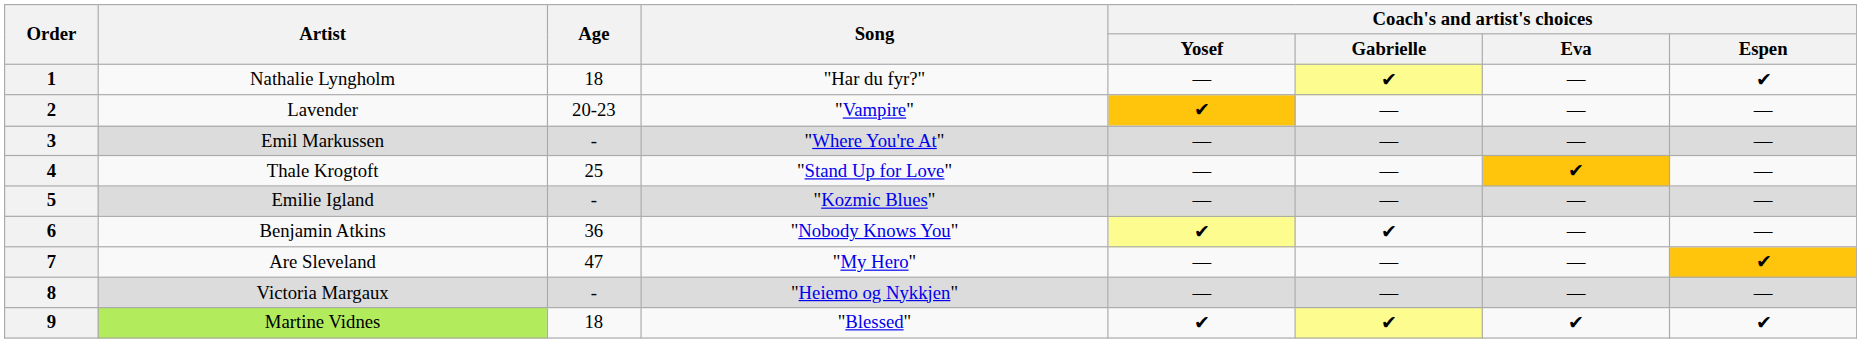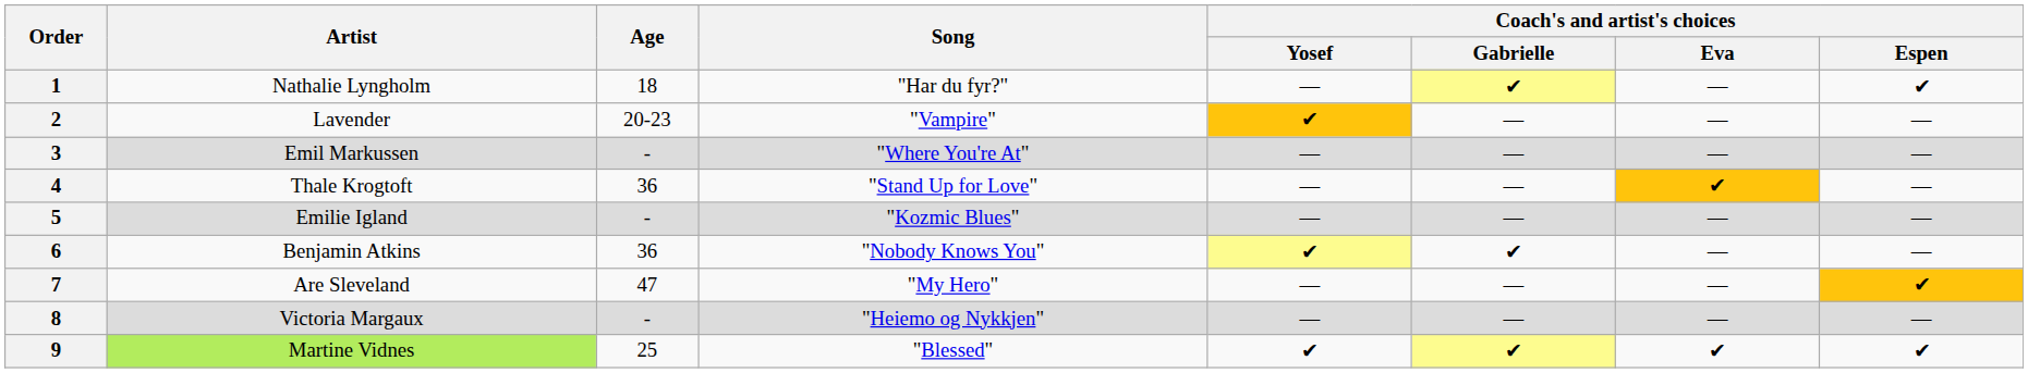4 | Age: 25 -> 36
9 | Age: 18 -> 25
